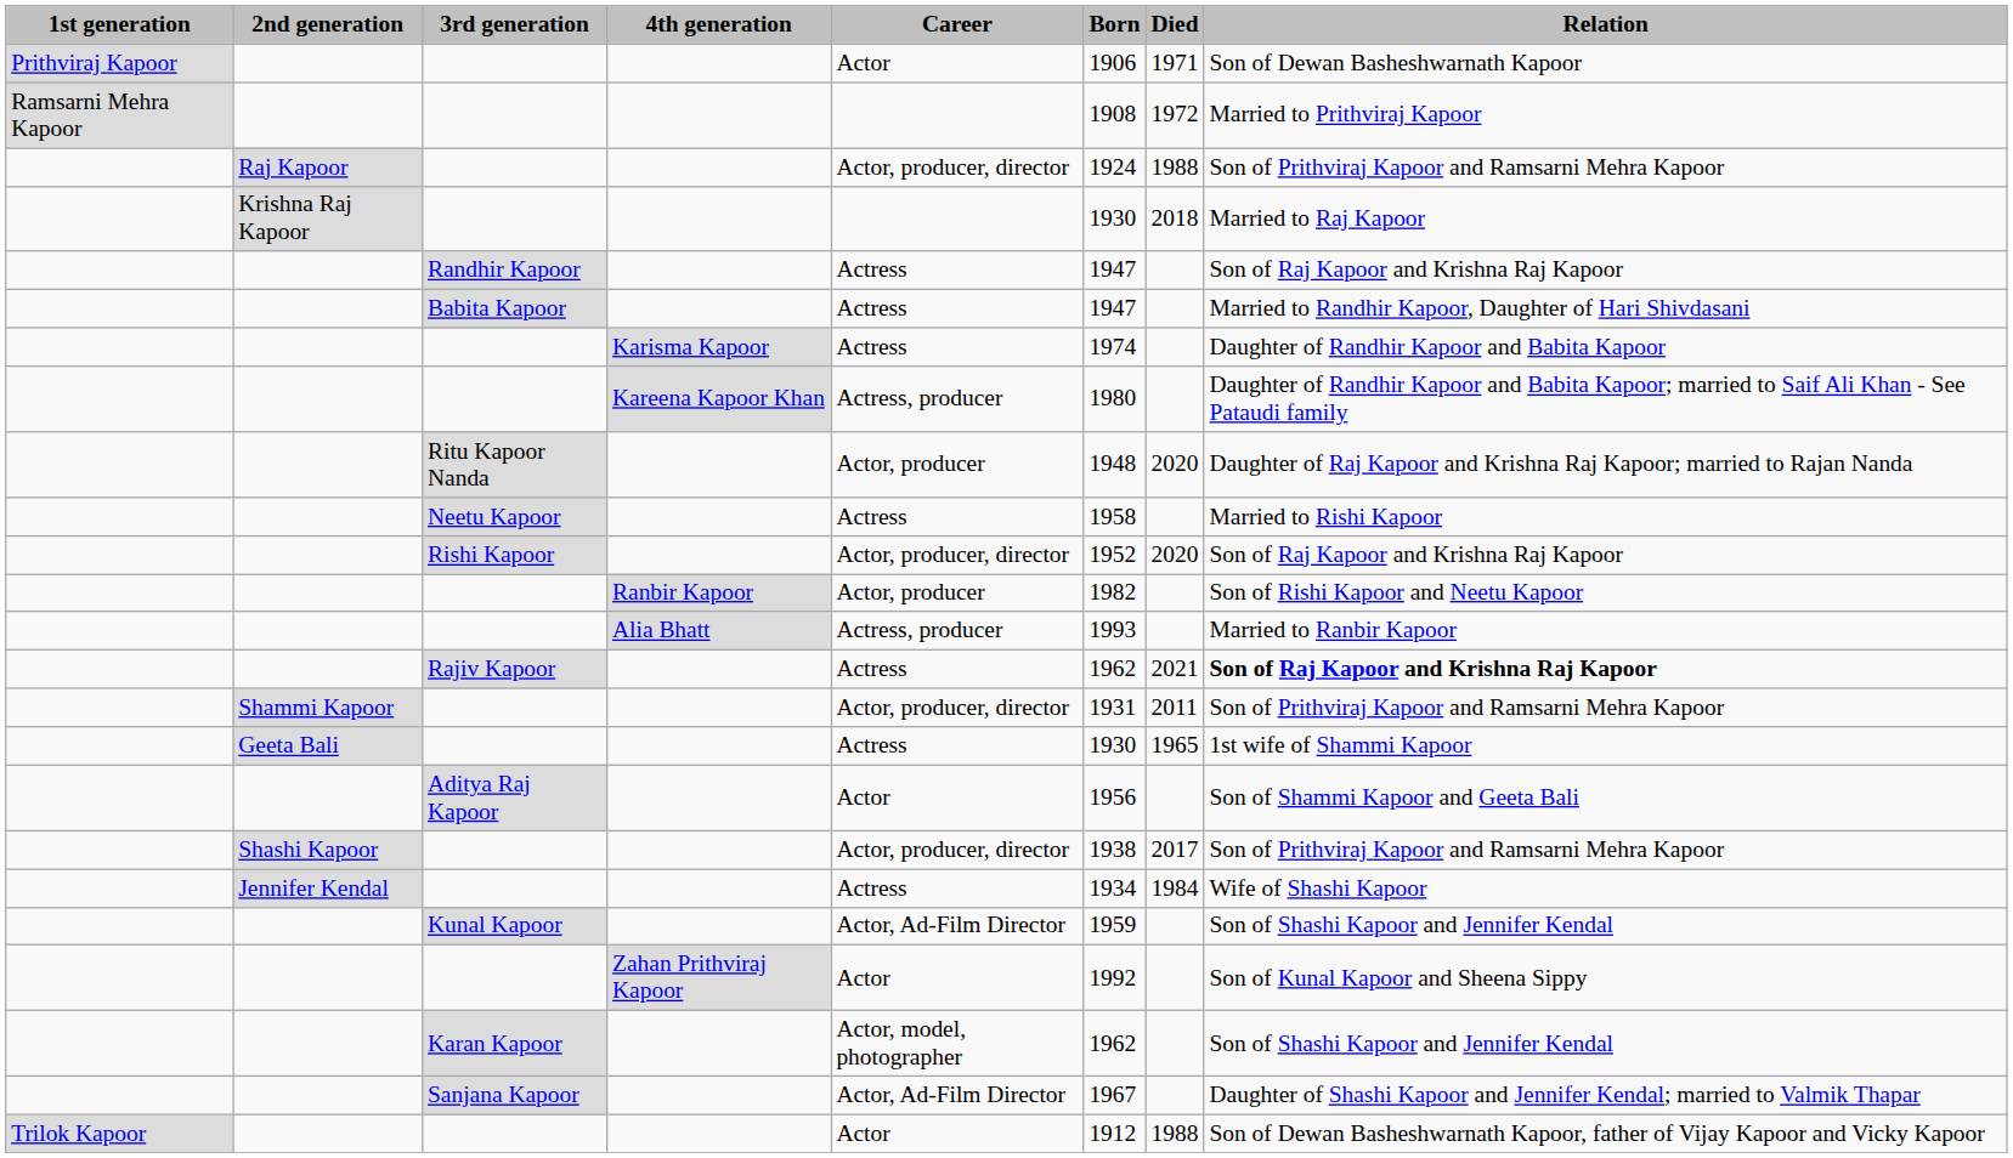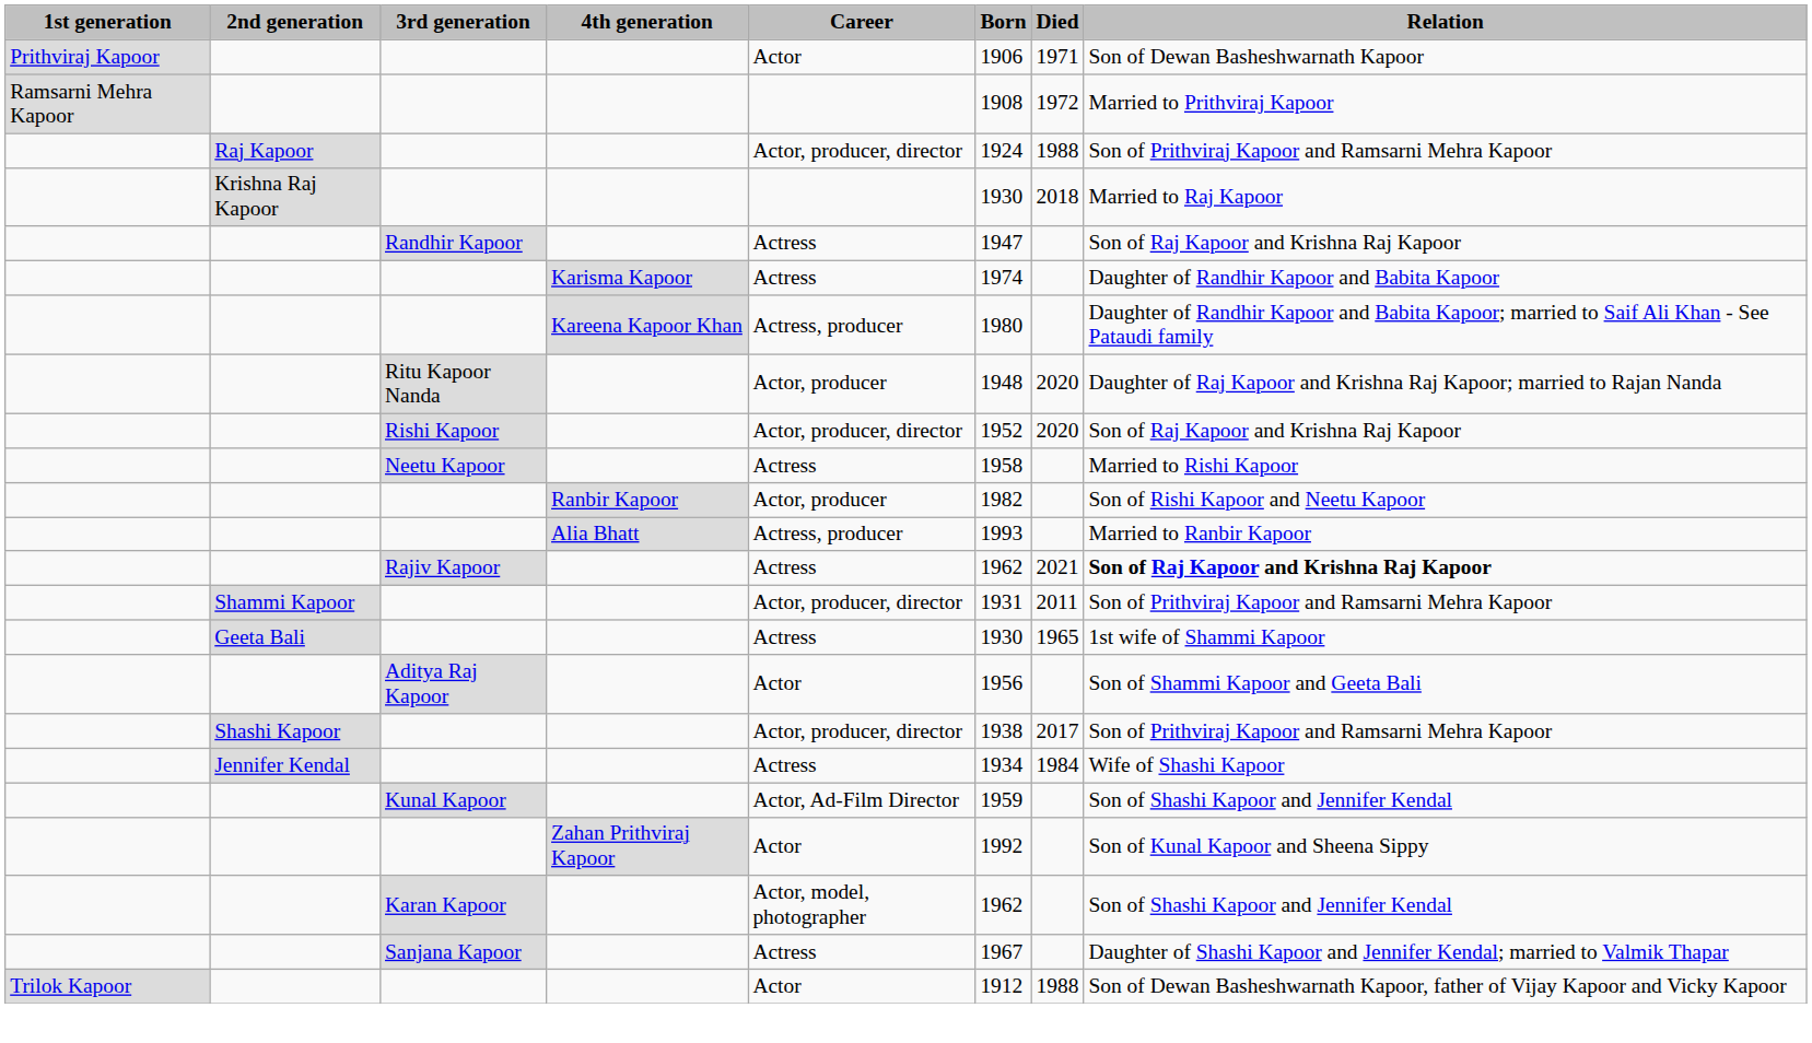- row: Babita Kapoor | Actress | 1947 | Married to Randhir Kapoor, Daughter of Hari Shivdasani
rows swapped: Rishi Kapoor <-> Neetu Kapoor
Sanjana Kapoor | Career: Actor, Ad-Film Director -> Actress
